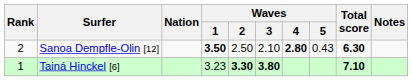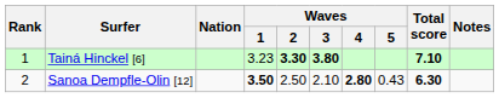rows swapped: Tainá Hinckel [6] <-> Sanoa Dempfle-Olin [12]
